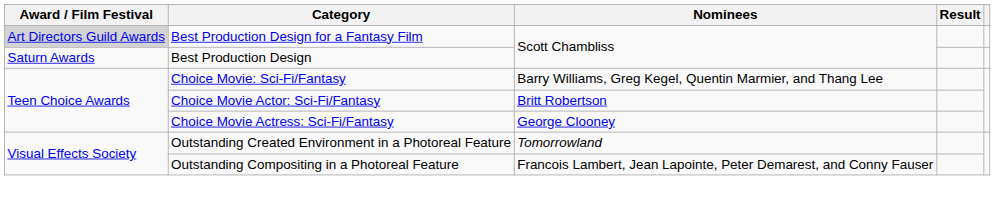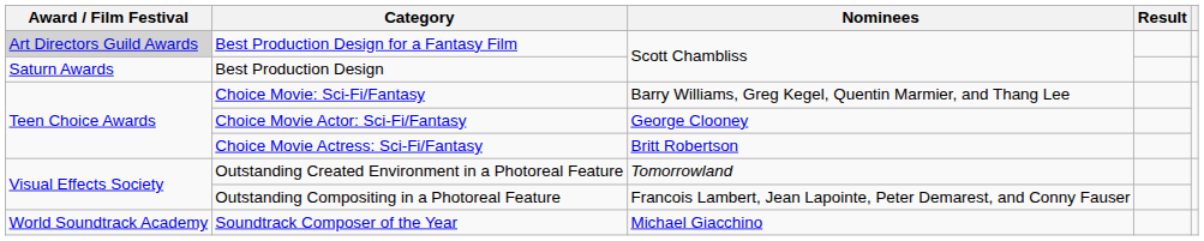Choice Movie Actor: Sci-Fi/Fantasy | Nominees: Britt Robertson -> George Clooney
Choice Movie Actress: Sci-Fi/Fantasy | Nominees: George Clooney -> Britt Robertson
+ row: World Soundtrack Academy | Soundtrack Composer of the Year | Michael Giacchino
